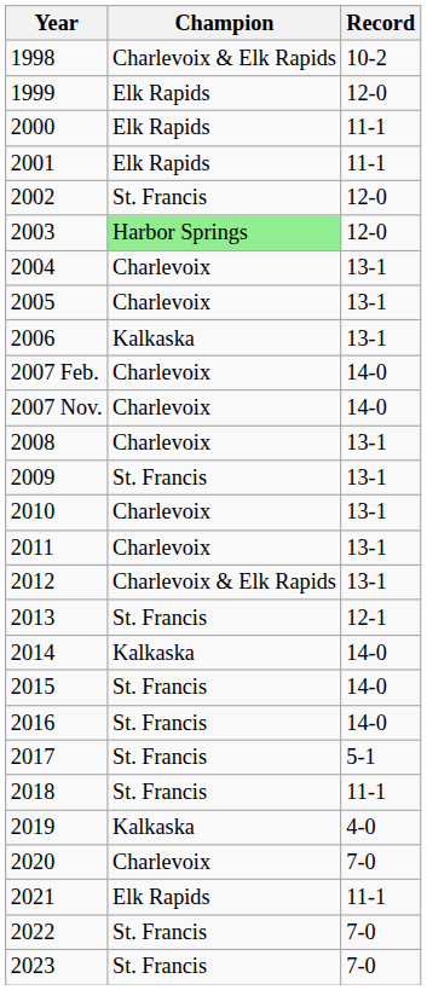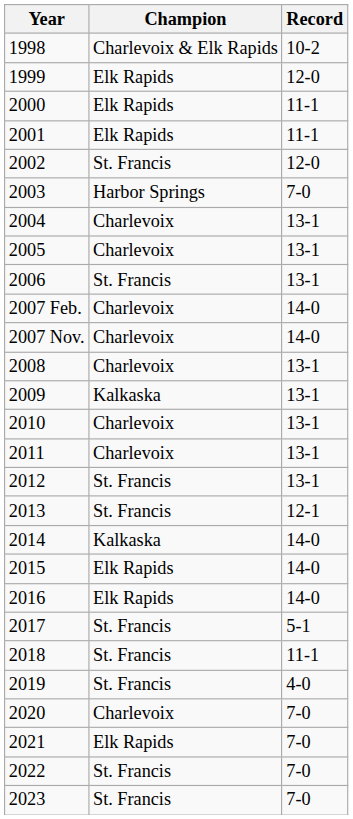2003 | Champion: lightgreen background -> no background
2003 | Record: 12-0 -> 7-0
2006 | Champion: Kalkaska -> St. Francis
2009 | Champion: St. Francis -> Kalkaska
2012 | Champion: Charlevoix & Elk Rapids -> St. Francis
2015 | Champion: St. Francis -> Elk Rapids
2016 | Champion: St. Francis -> Elk Rapids
2019 | Champion: Kalkaska -> St. Francis
2021 | Record: 11-1 -> 7-0
